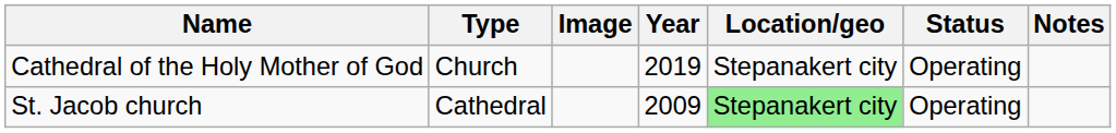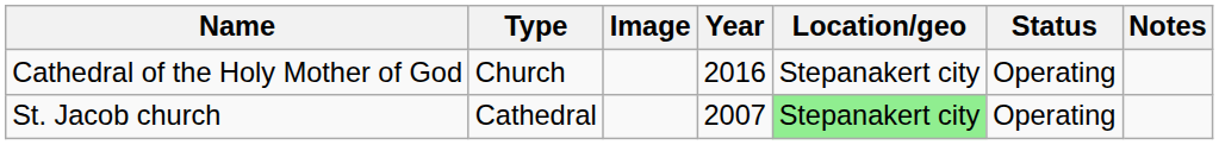Cathedral of the Holy Mother of God | Year: 2019 -> 2016
St. Jacob church | Year: 2009 -> 2007
